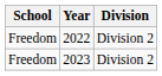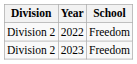columns swapped: School <-> Division
